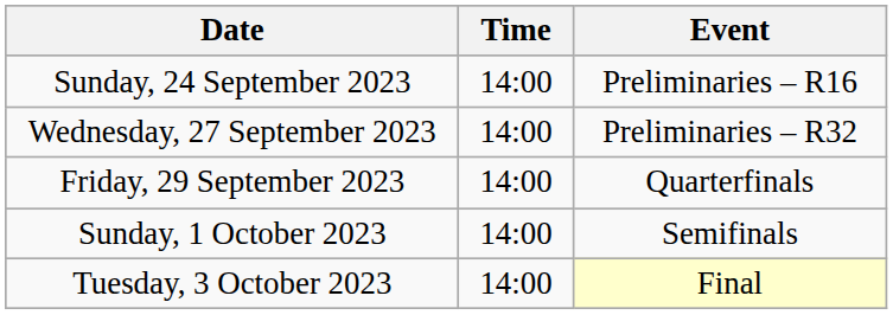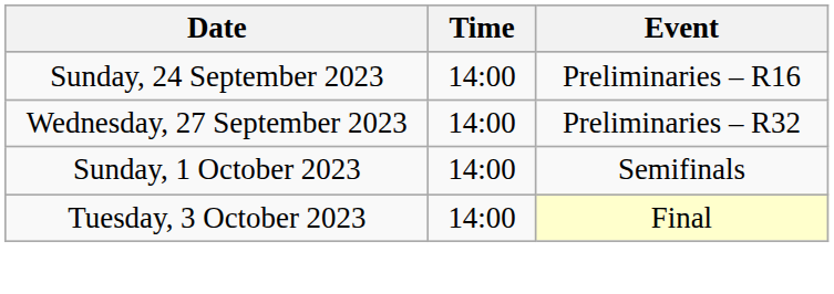- row: Friday, 29 September 2023 | 14:00 | Quarterfinals
